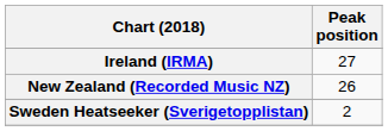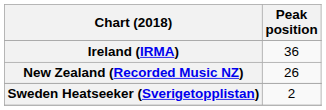Ireland (IRMA) | Peak position: 27 -> 36
